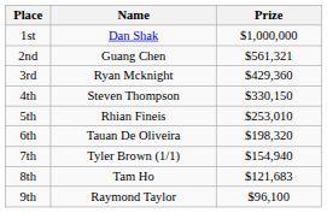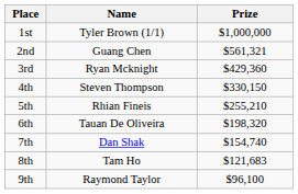1st | Name: Dan Shak -> Tyler Brown (1/1)
5th | Prize: $253,010 -> $255,210
7th | Name: Tyler Brown (1/1) -> Dan Shak
7th | Prize: $154,940 -> $154,740
